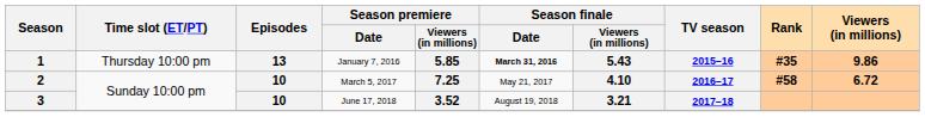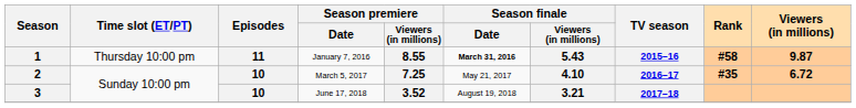1 | Episodes: 13 -> 11
1 | Season premiere / Viewers (in millions): 5.85 -> 8.55
1 | Rank: #35 -> #58
1 | Viewers (in millions): 9.86 -> 9.87
2 | Rank: #58 -> #35
